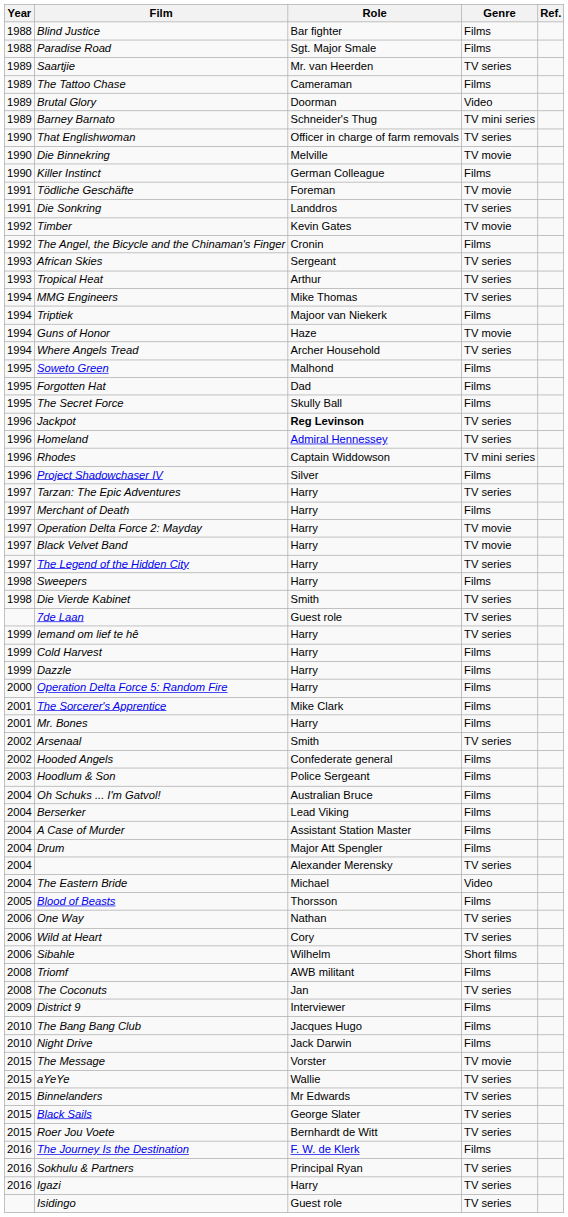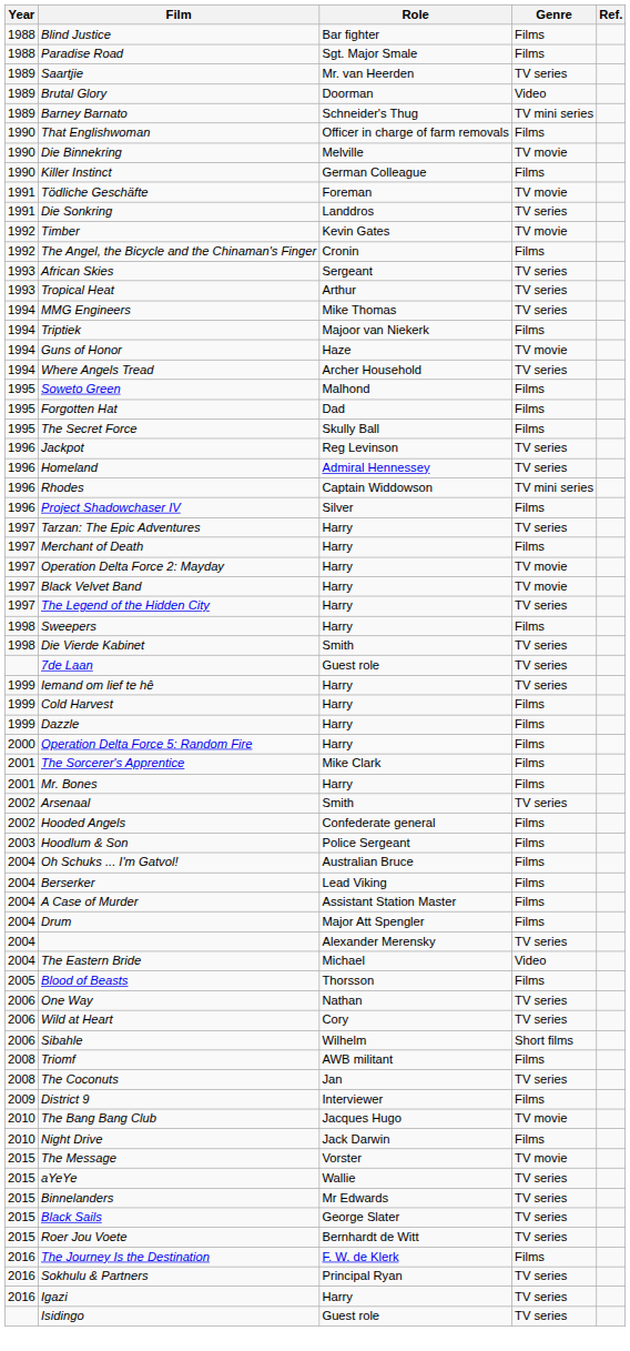- row: 1989 | The Tattoo Chase | Cameraman | Films
That Englishwoman | Genre: TV series -> Films
Jackpot | Role: bold -> normal
The Bang Bang Club | Genre: Films -> TV movie
